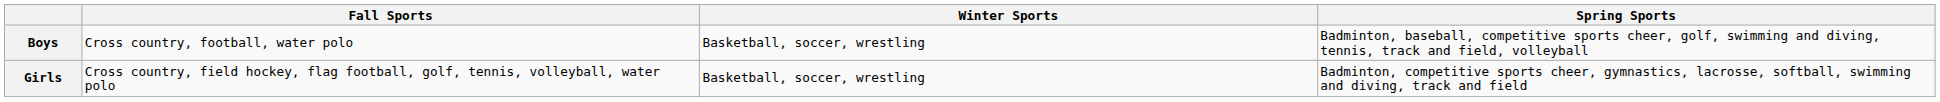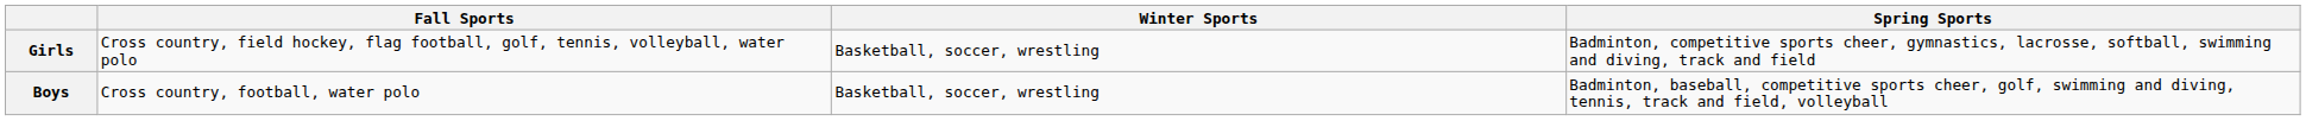rows swapped: Boys <-> Girls
